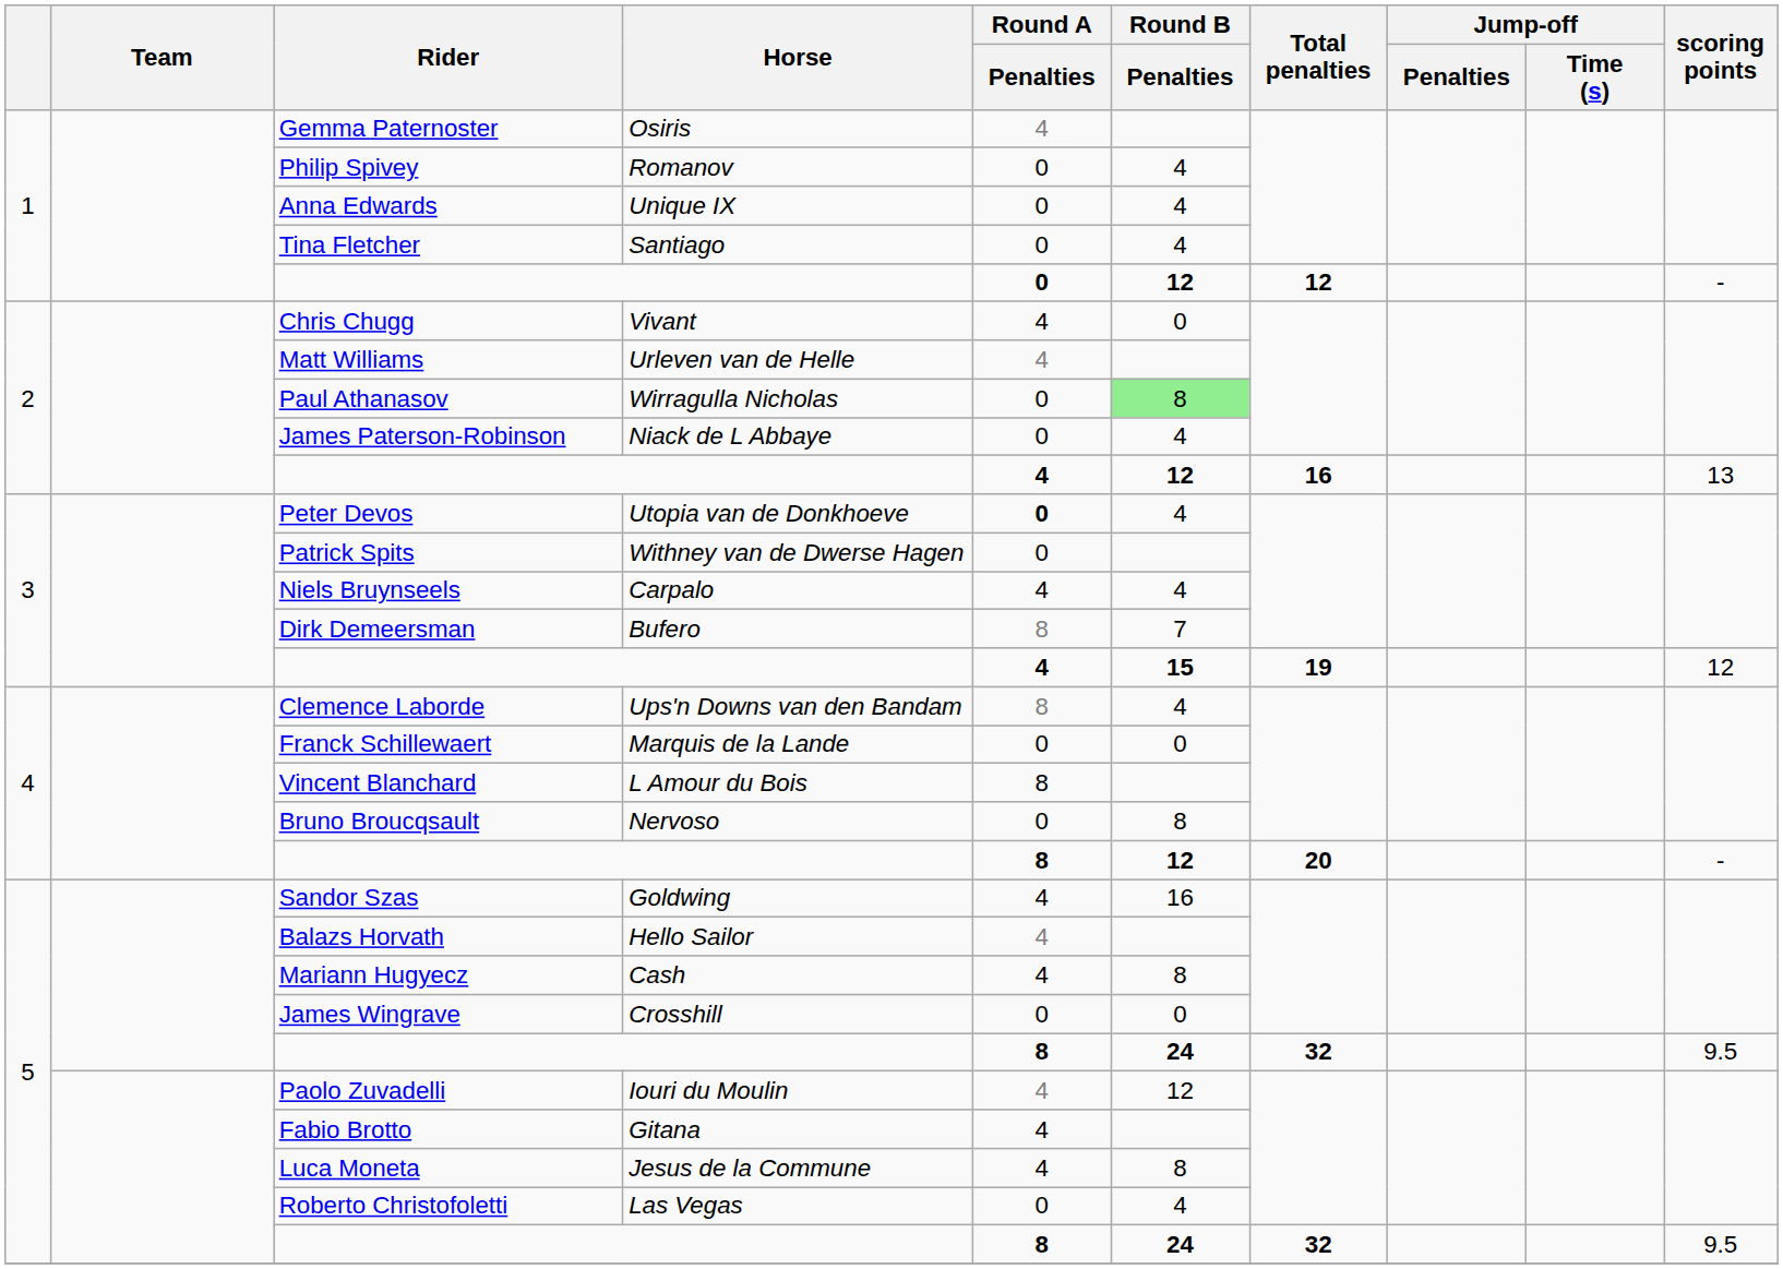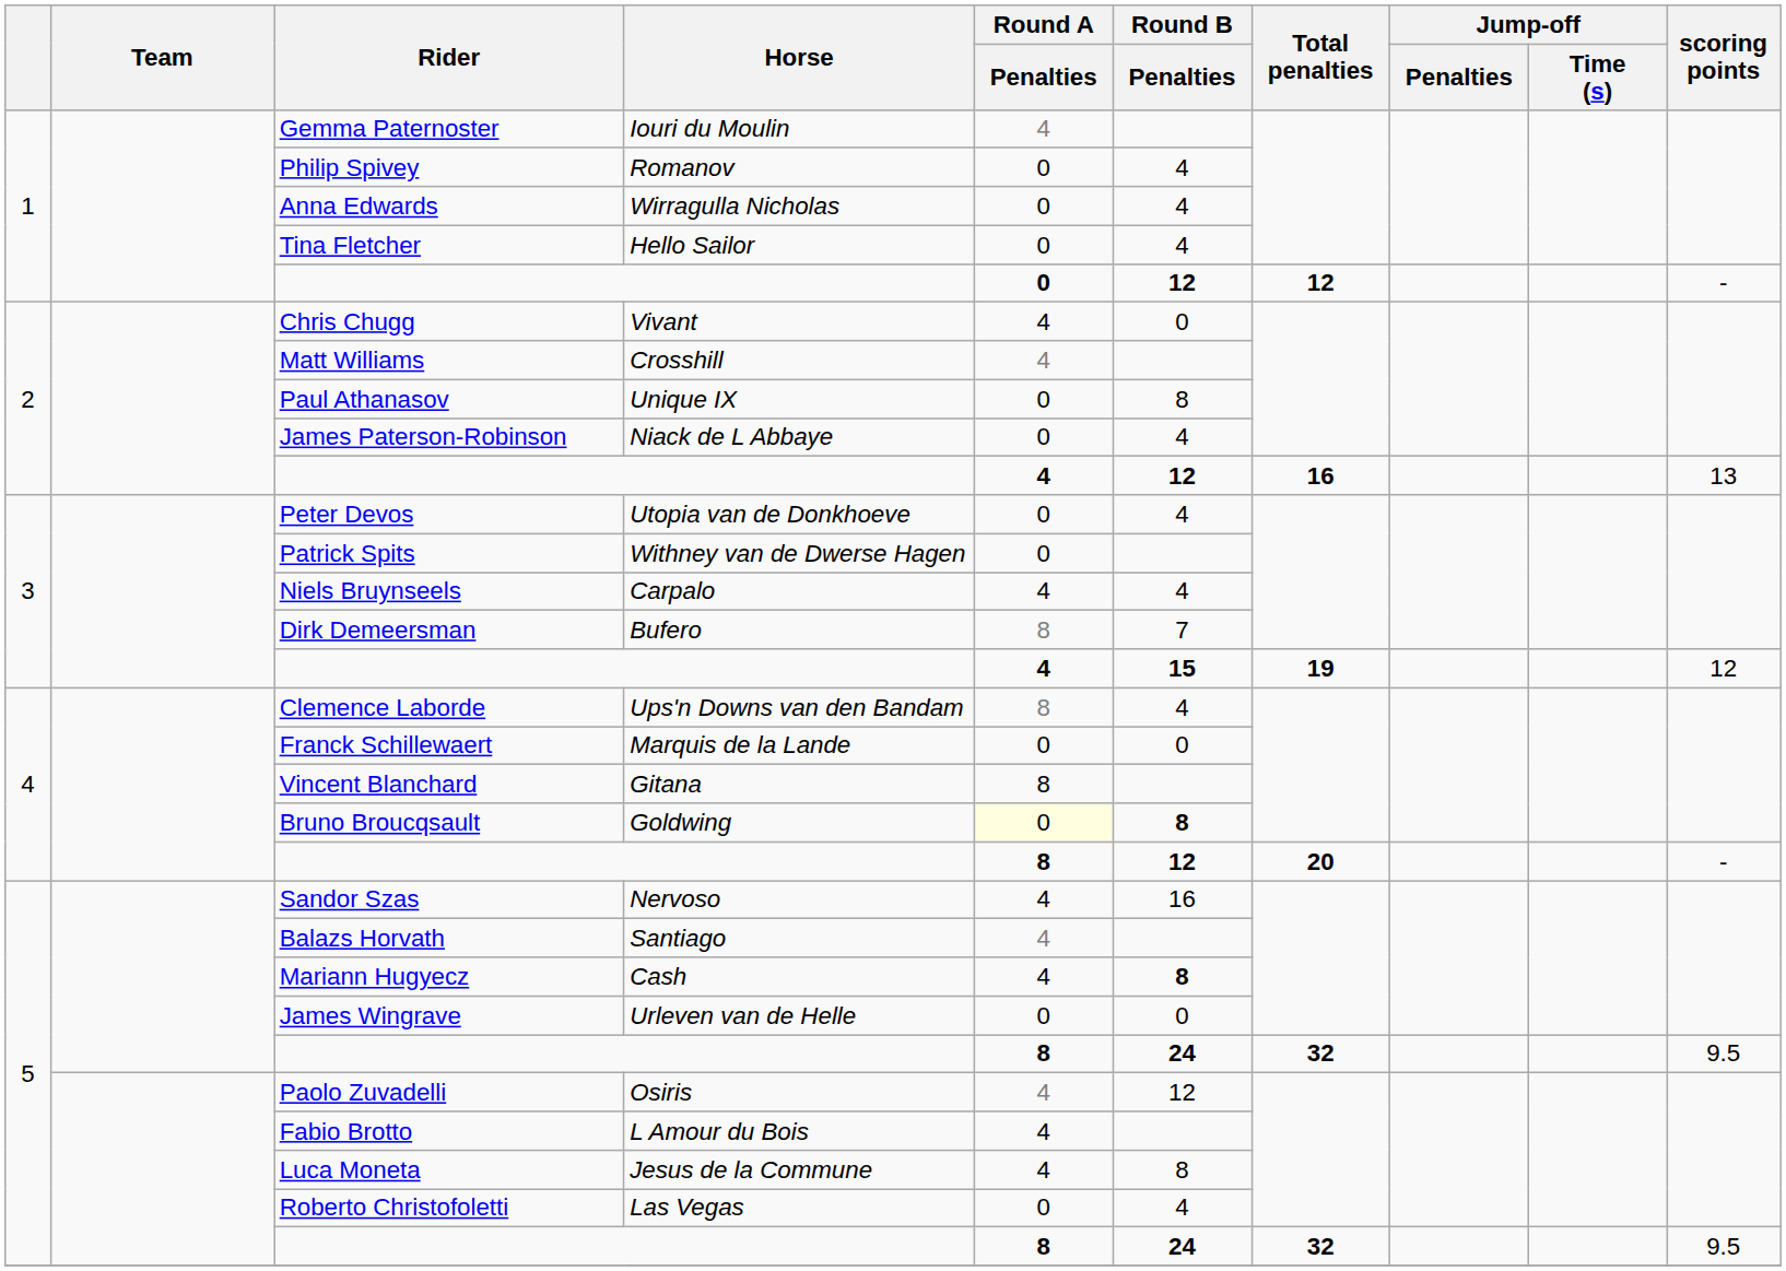Gemma Paternoster | Horse: Osiris -> Iouri du Moulin
Anna Edwards | Horse: Unique IX -> Wirragulla Nicholas
Tina Fletcher | Horse: Santiago -> Hello Sailor
Matt Williams | Horse: Urleven van de Helle -> Crosshill
Paul Athanasov | Horse: Wirragulla Nicholas -> Unique IX
Paul Athanasov | Round B / Penalties: lightgreen background -> no background
Peter Devos | Round A / Penalties: bold -> normal
Vincent Blanchard | Horse: L Amour du Bois -> Gitana
Bruno Broucqsault | Horse: Nervoso -> Goldwing
Bruno Broucqsault | Round A / Penalties: no background -> lightyellow background
Bruno Broucqsault | Round B / Penalties: normal -> bold
Sandor Szas | Horse: Goldwing -> Nervoso
Balazs Horvath | Horse: Hello Sailor -> Santiago
Mariann Hugyecz | Round B / Penalties: normal -> bold
James Wingrave | Horse: Crosshill -> Urleven van de Helle
Paolo Zuvadelli | Horse: Iouri du Moulin -> Osiris
Fabio Brotto | Horse: Gitana -> L Amour du Bois
